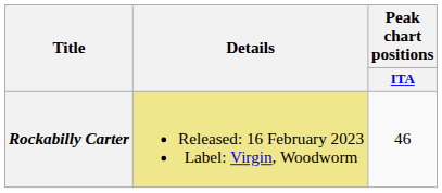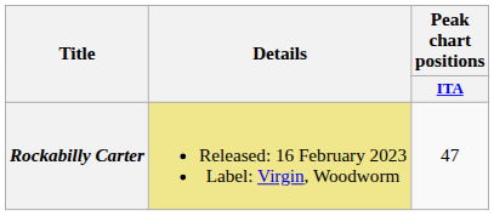Rockabilly Carter | Peak chart positions / ITA: 46 -> 47
